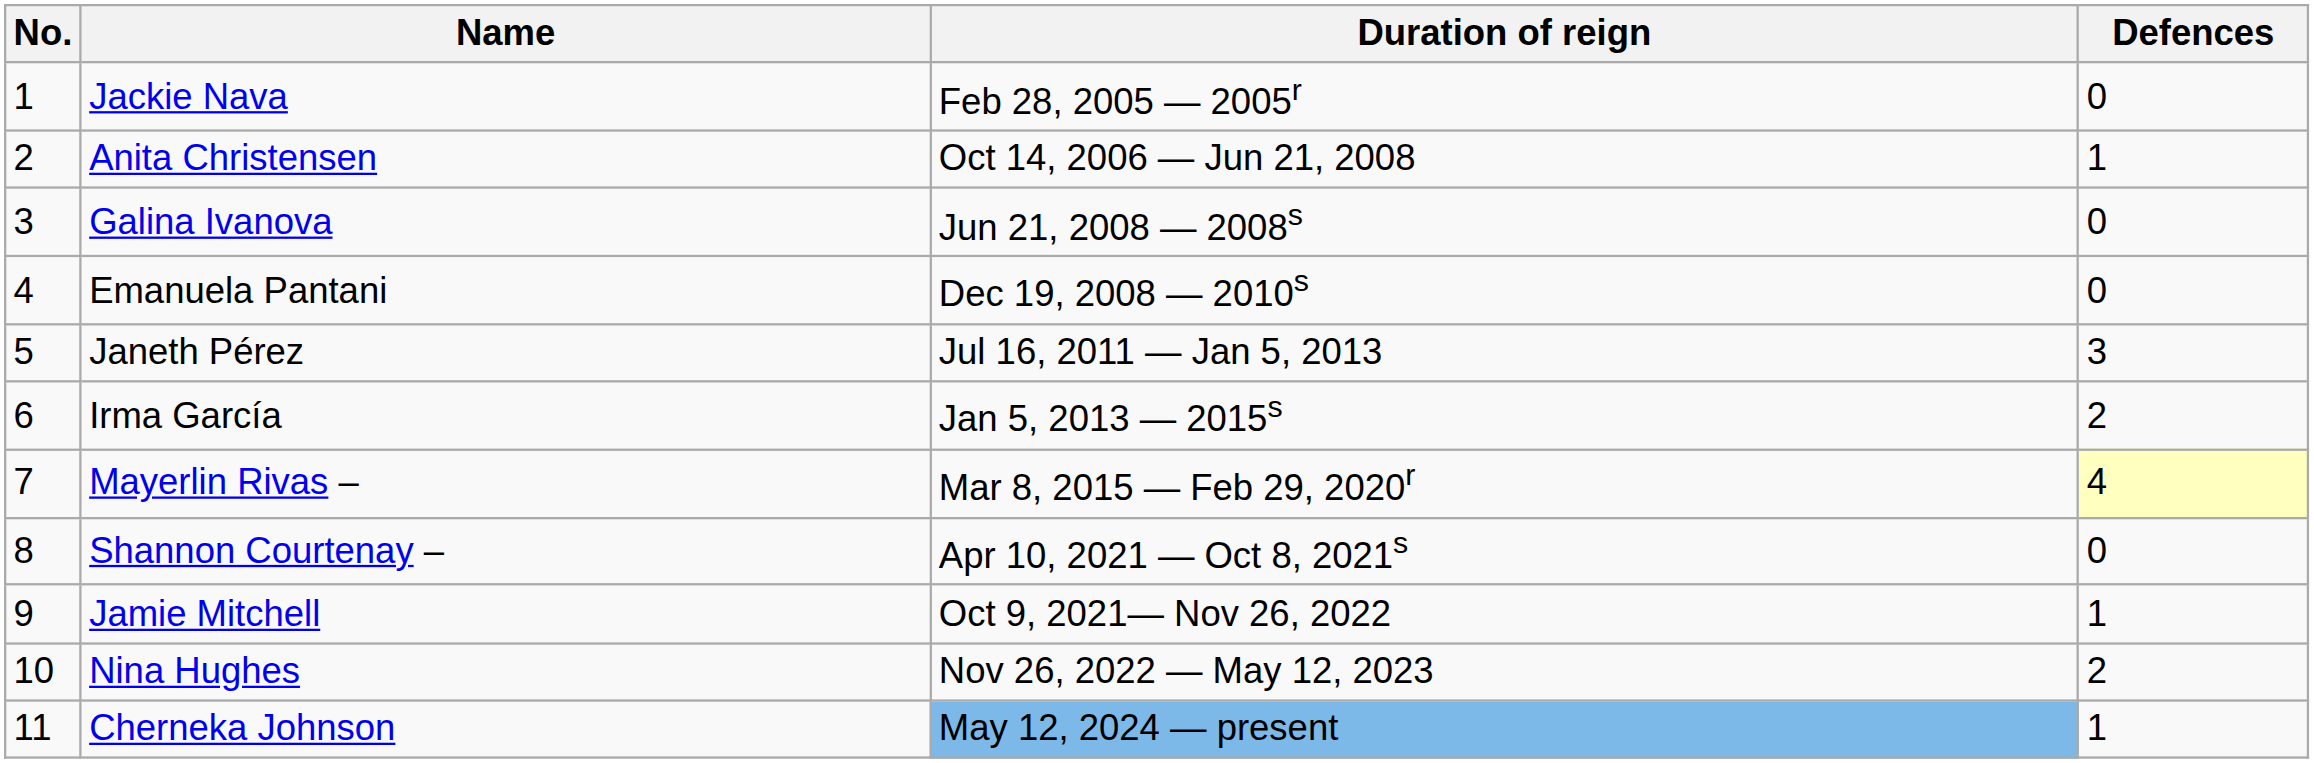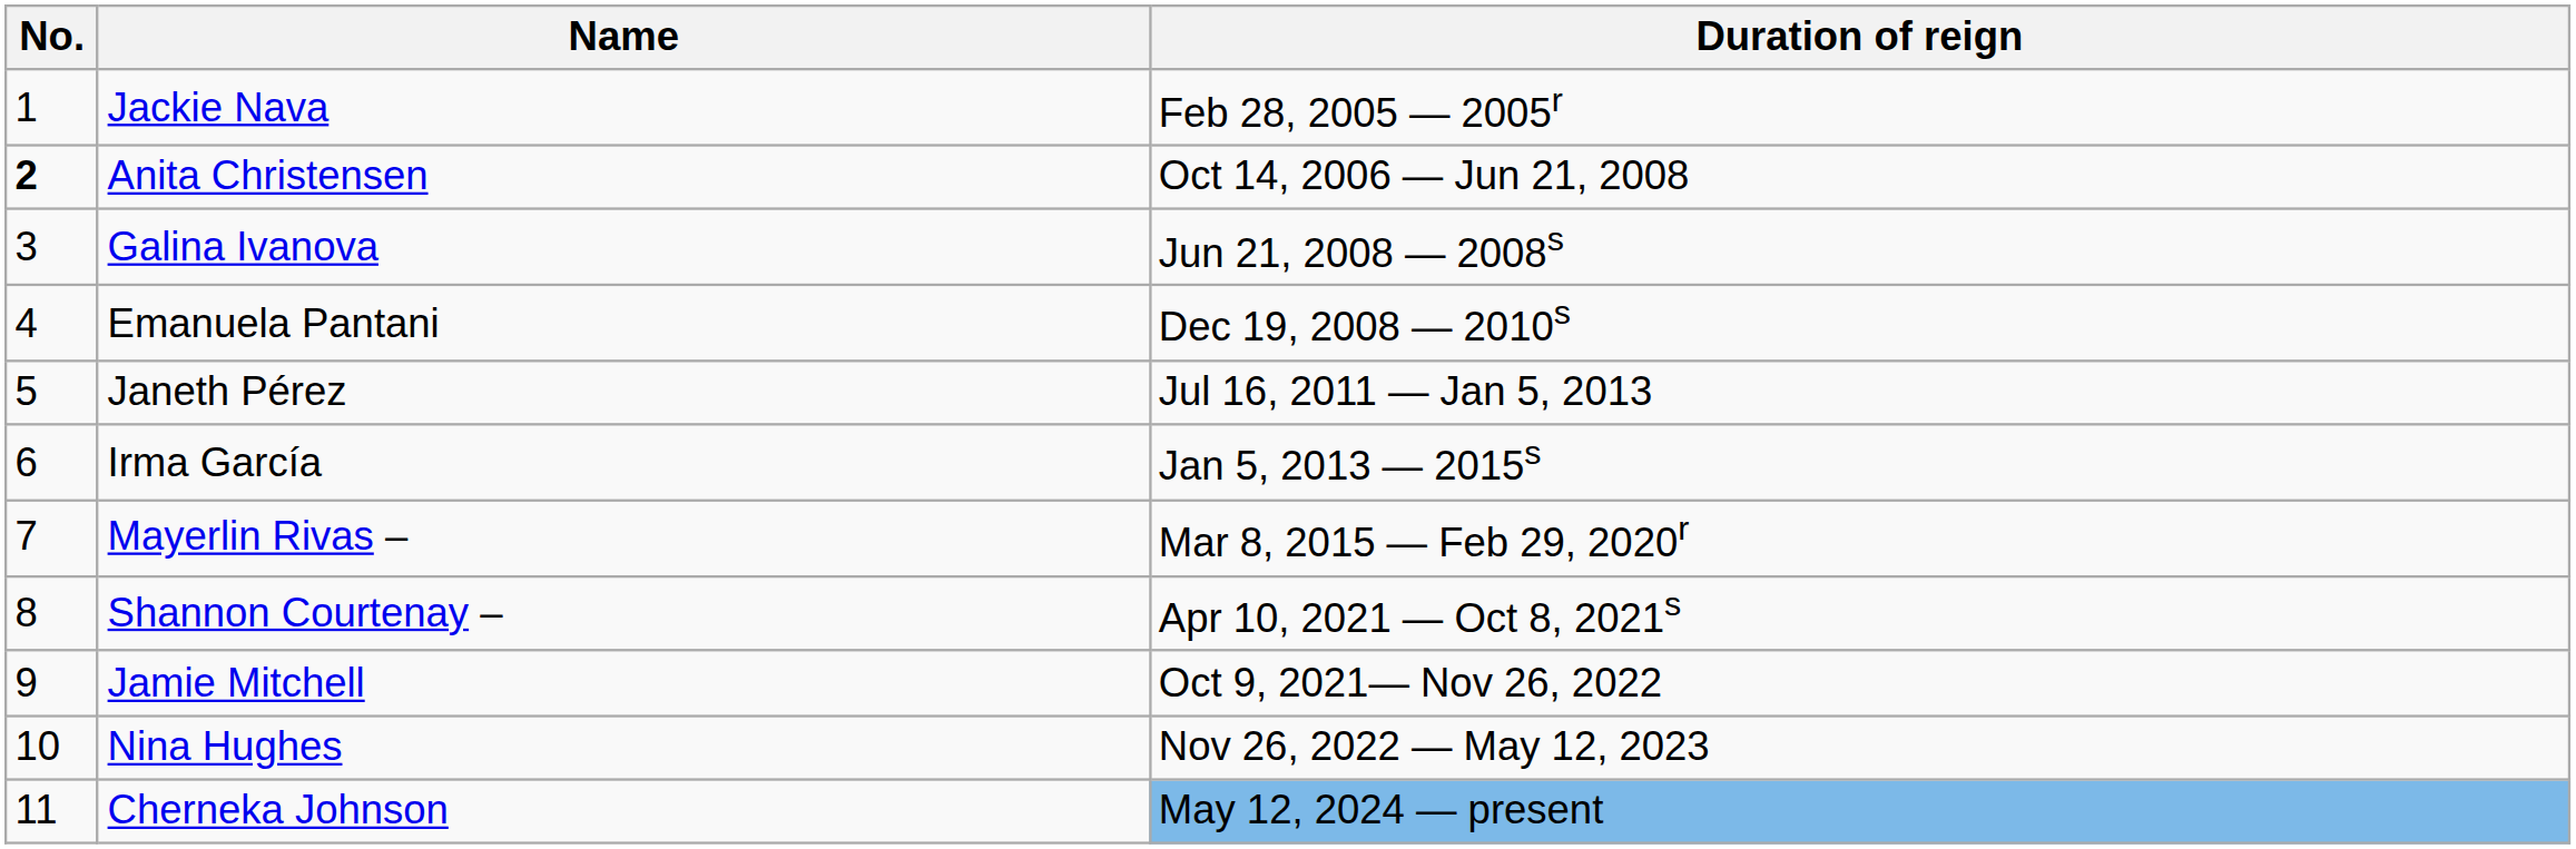- column: Defences | 0 | 1 | 0 | 0 | 3 | 2 | 4 | 0 | 1 | 2 | 1
Anita Christensen | No.: normal -> bold
